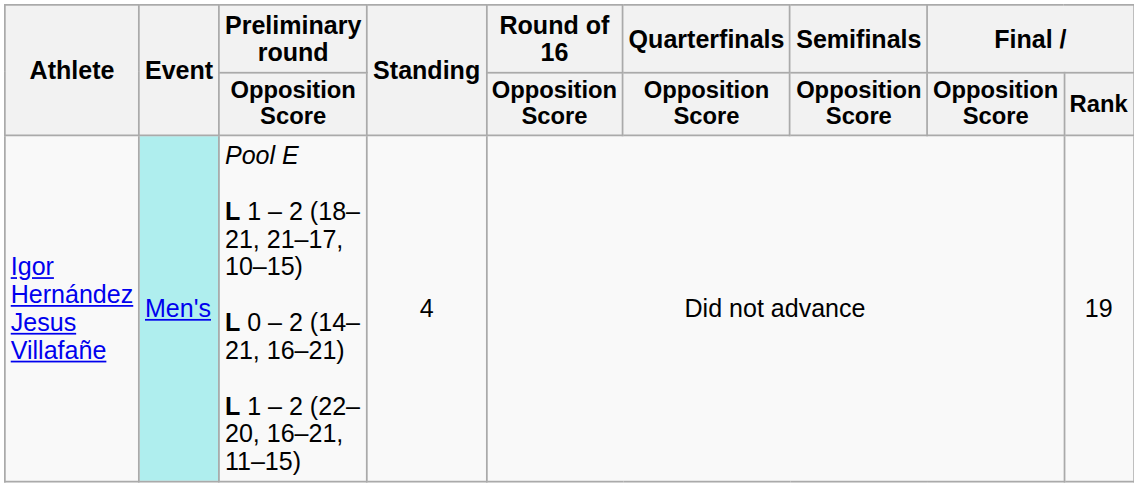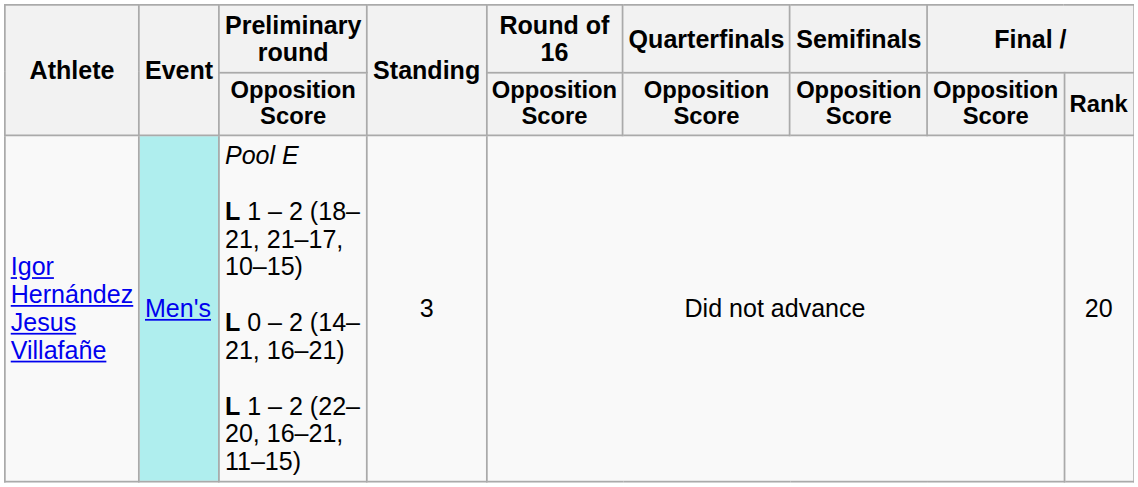Igor Hernández Jesus Villafañe | Standing: 4 -> 3
Igor Hernández Jesus Villafañe | Final / Rank: 19 -> 20
